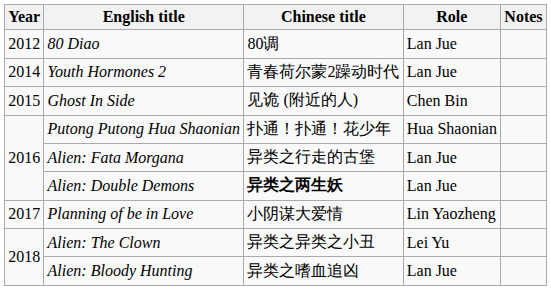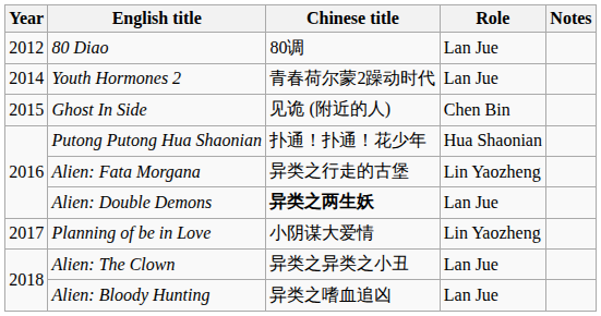Alien: Fata Morgana | Role: Lan Jue -> Lin Yaozheng
Alien: The Clown | Role: Lei Yu -> Lan Jue
